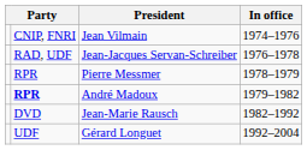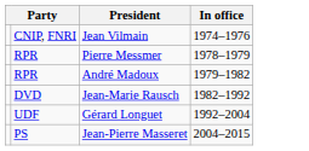- row: RAD, UDF | Jean-Jacques Servan-Schreiber | 1976–1978
André Madoux | column 2: bold -> normal
+ row: PS | Jean-Pierre Masseret | 2004–2015
